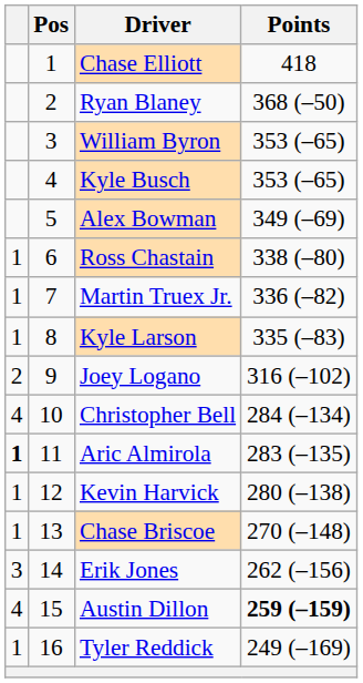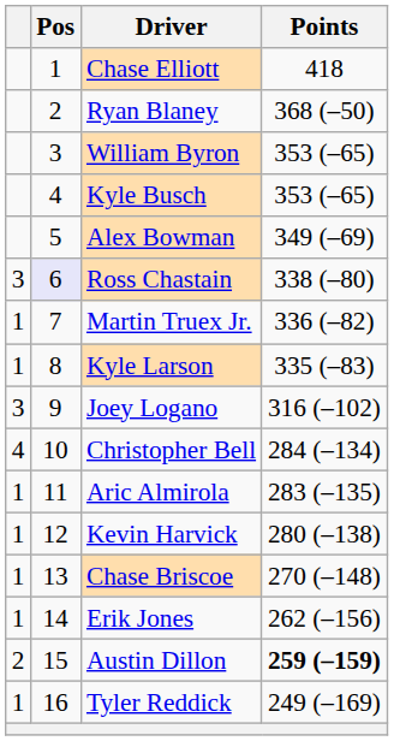Ross Chastain | column 1: 1 -> 3
Ross Chastain | Pos: no background -> lavender background
Joey Logano | column 1: 2 -> 3
Aric Almirola | column 1: bold -> normal
Erik Jones | column 1: 3 -> 1
Austin Dillon | column 1: 4 -> 2
